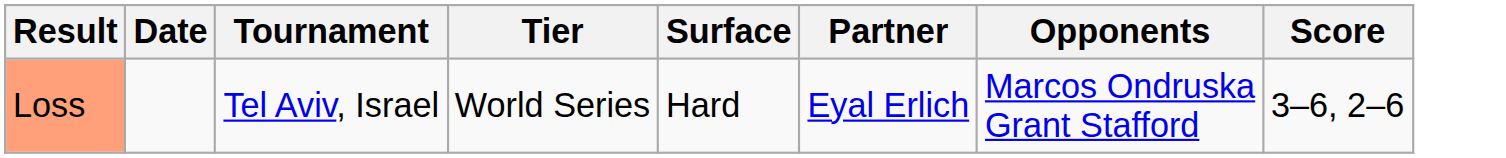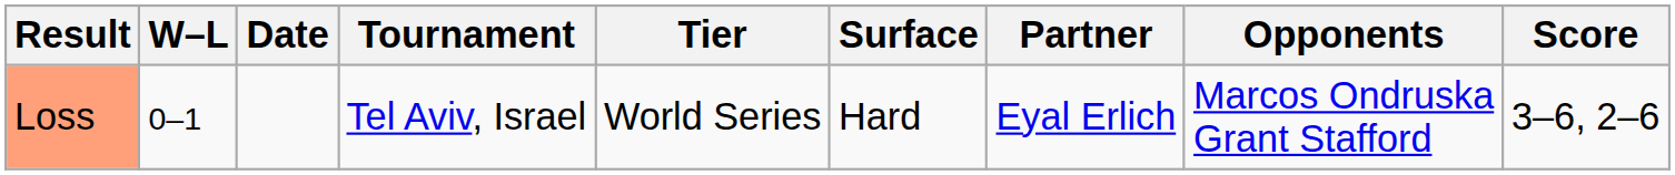+ column: W–L | 0–1
